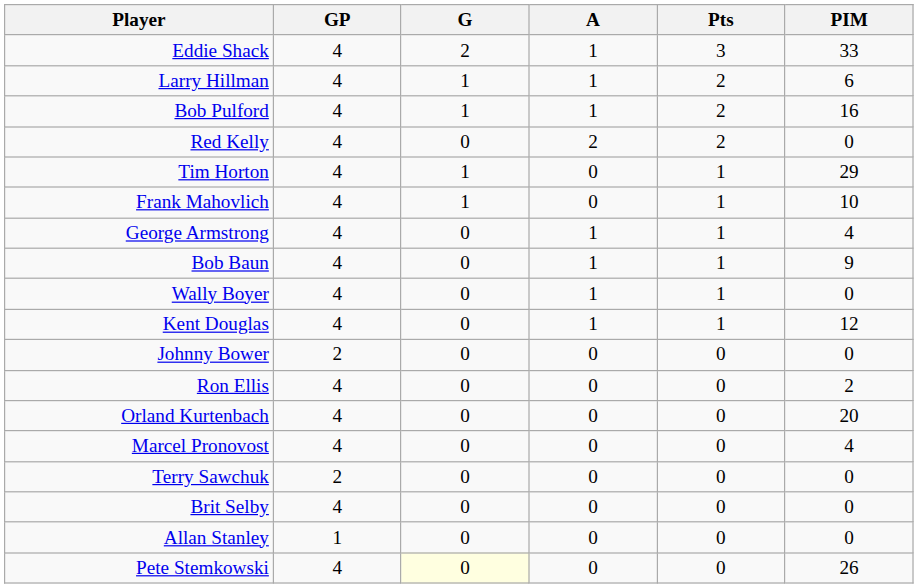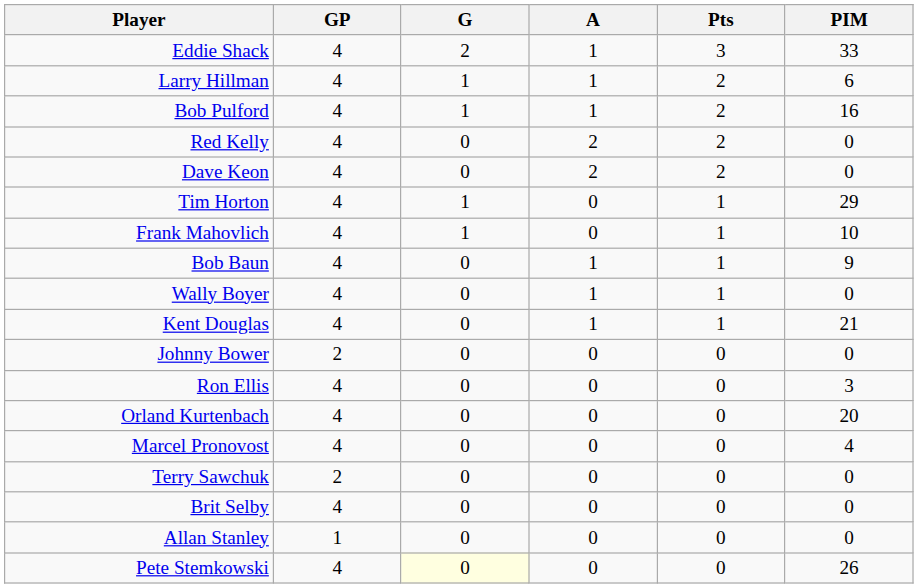+ row: Dave Keon | 4 | 0 | 2 | 2 | 0
- row: George Armstrong | 4 | 0 | 1 | 1 | 4
Kent Douglas | PIM: 12 -> 21
Ron Ellis | PIM: 2 -> 3
